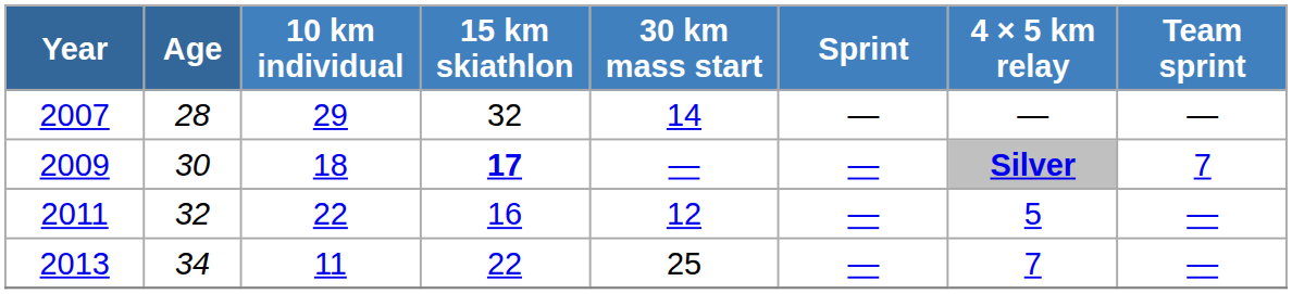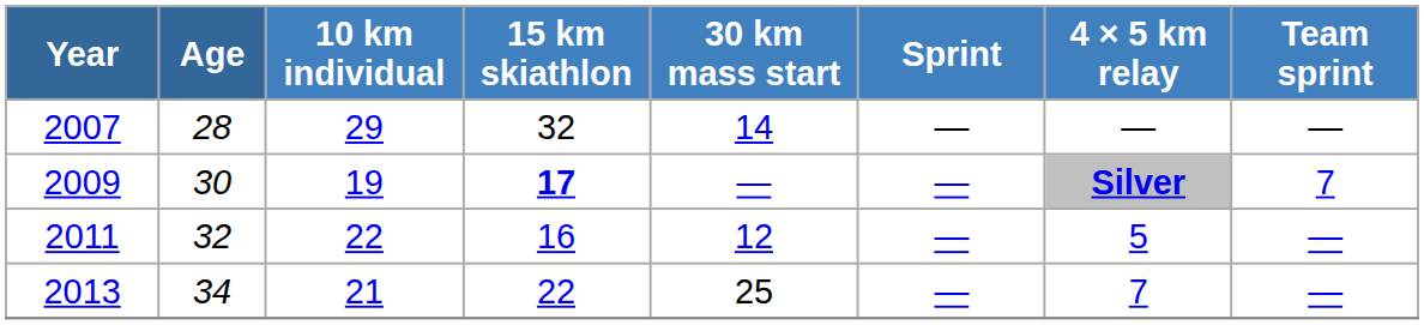2009 | 10 km individual: 18 -> 19
2013 | 10 km individual: 11 -> 21
